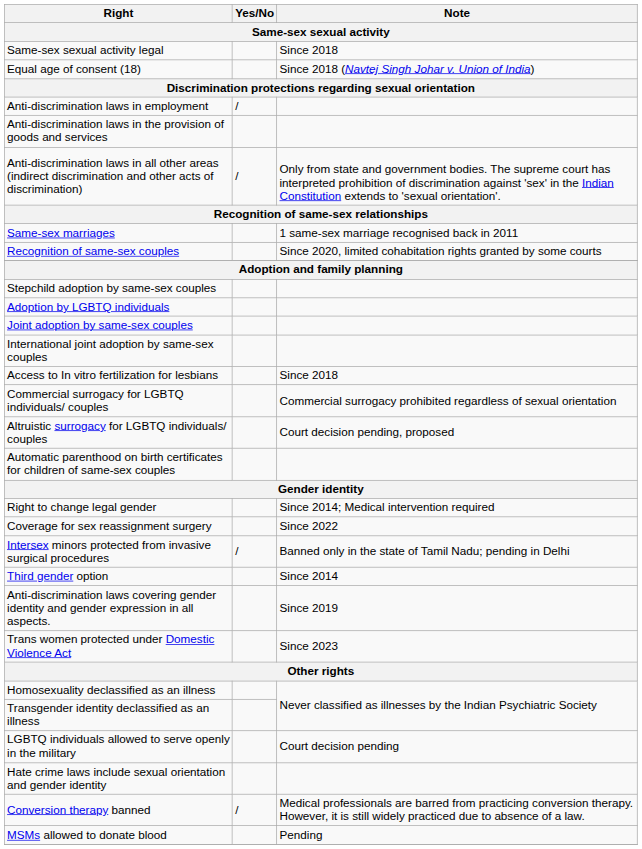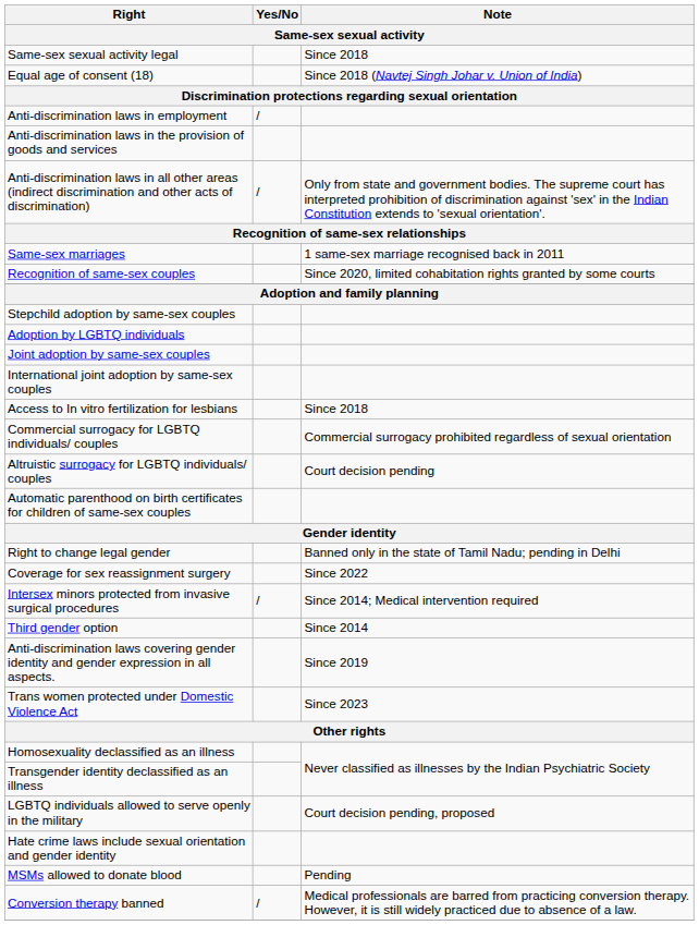Altruistic surrogacy for LGBTQ individuals/ couples | Note: Court decision pending, proposed -> Court decision pending
Right to change legal gender | Note: Since 2014; Medical intervention required -> Banned only in the state of Tamil Nadu; pending in Delhi
Intersex minors protected from invasive surgical procedures | Note: Banned only in the state of Tamil Nadu; pending in Delhi -> Since 2014; Medical intervention required
LGBTQ individuals allowed to serve openly in the military | Note: Court decision pending -> Court decision pending, proposed
rows swapped: Conversion therapy banned <-> MSMs allowed to donate blood
